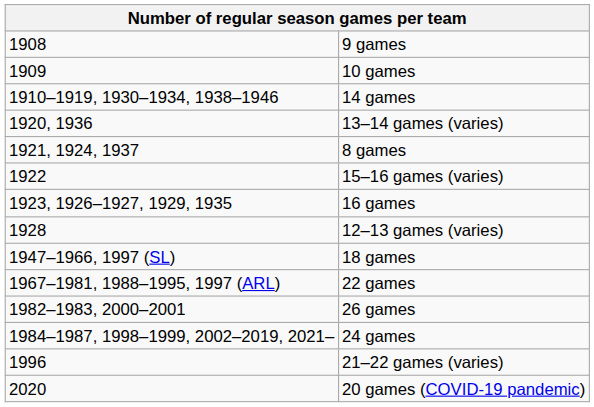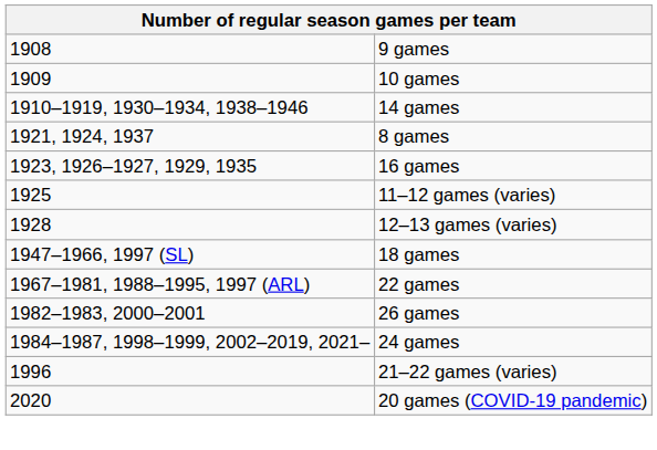- row: 1920, 1936 | 13–14 games (varies)
- row: 1922 | 15–16 games (varies)
+ row: 1925 | 11–12 games (varies)
